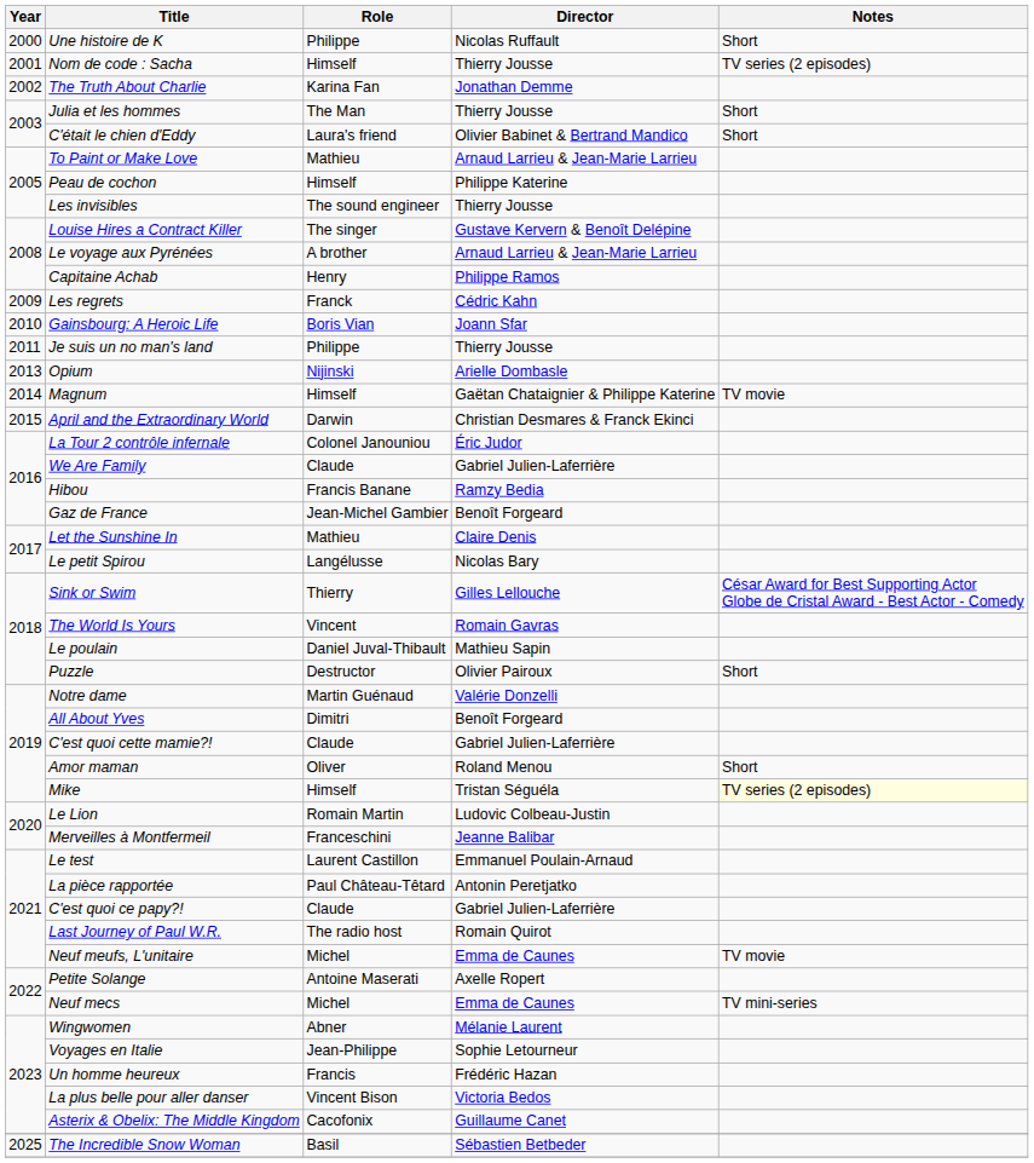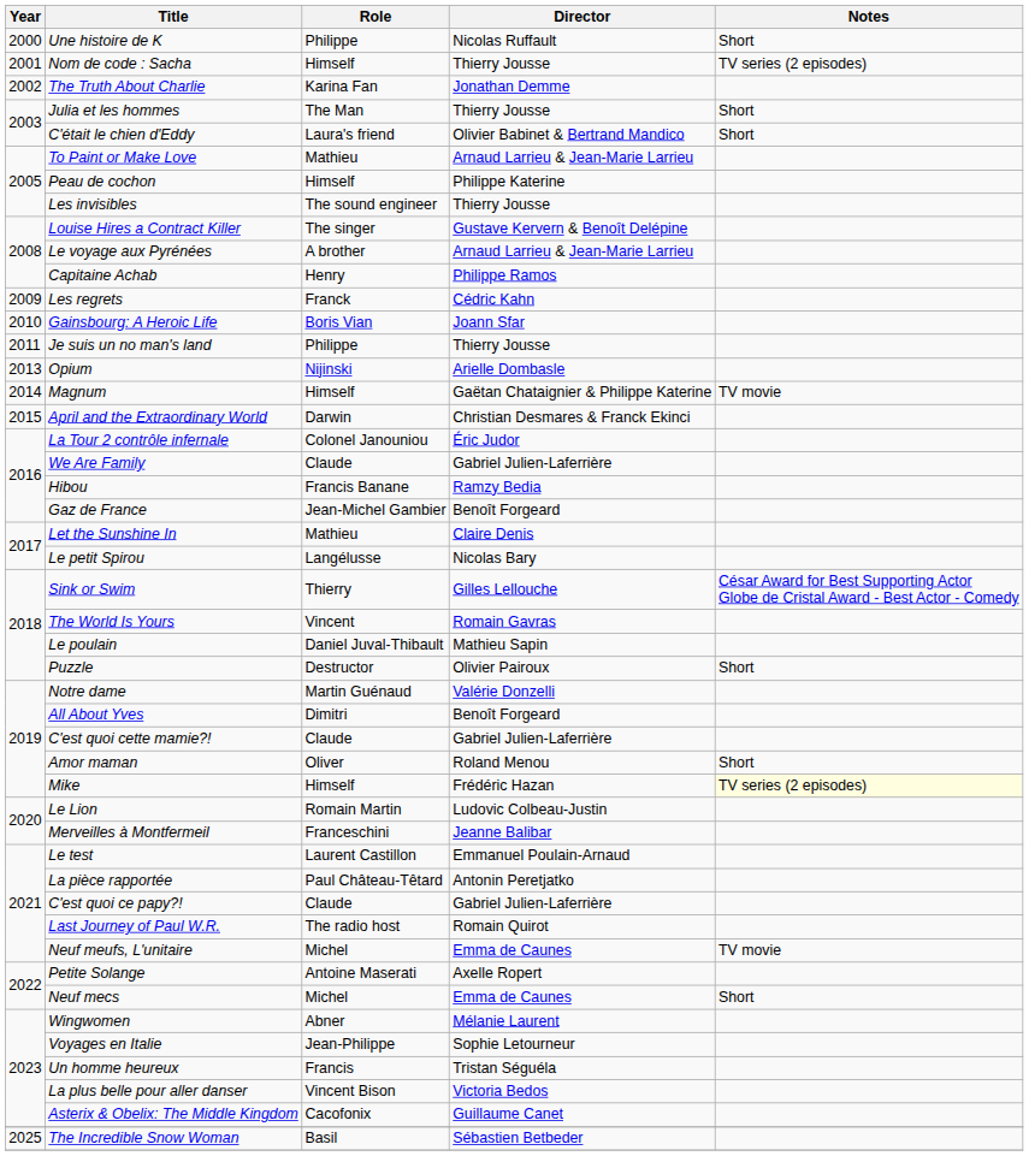Mike | Director: Tristan Séguéla -> Frédéric Hazan
Neuf mecs | Notes: TV mini-series -> Short
Un homme heureux | Director: Frédéric Hazan -> Tristan Séguéla
